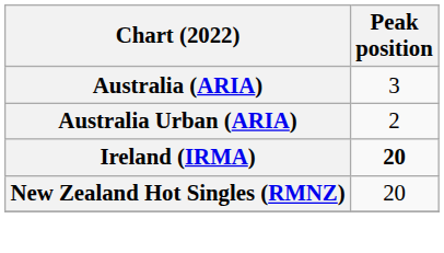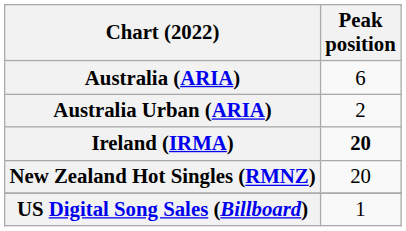Australia (ARIA) | Peak position: 3 -> 6
+ row: US Digital Song Sales (Billboard) | 1
